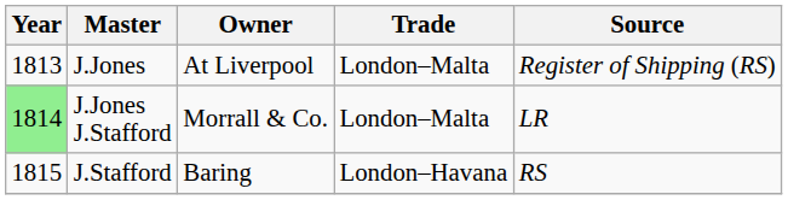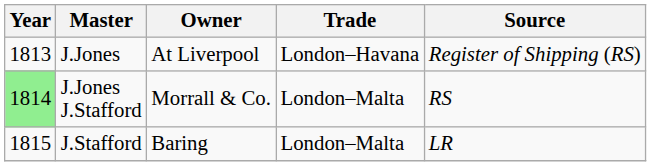J.Jones | Trade: London–Malta -> London–Havana
J.Jones J.Stafford | Source: LR -> RS
J.Stafford | Trade: London–Havana -> London–Malta
J.Stafford | Source: RS -> LR
